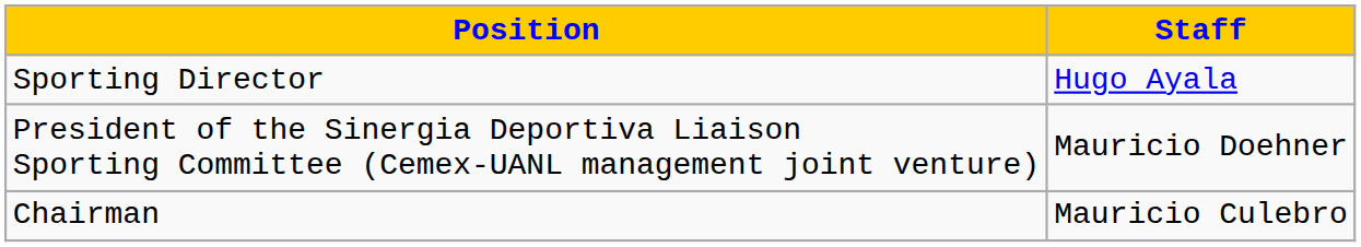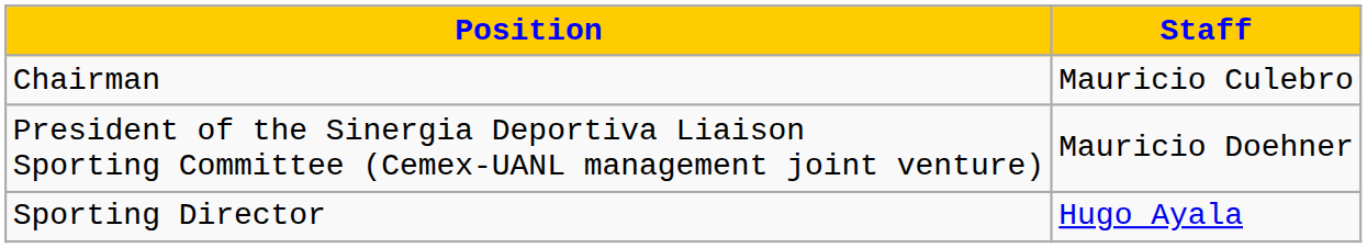rows swapped: Chairman <-> Sporting Director
